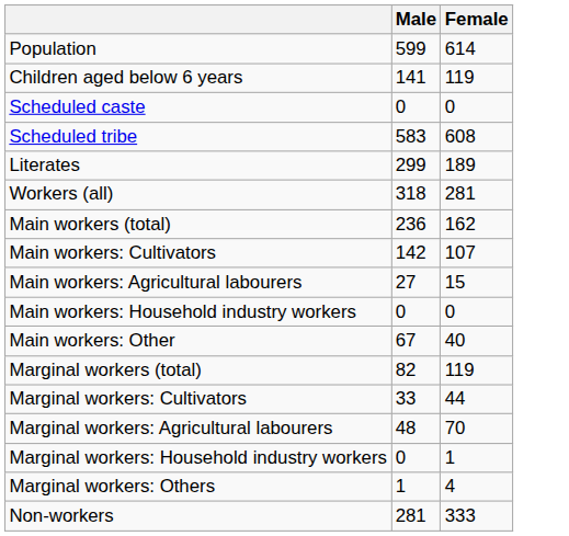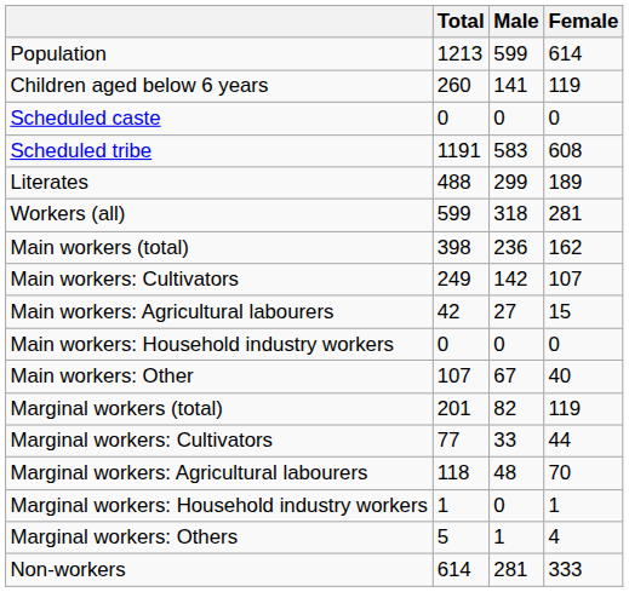+ column: Total | 1213 | 260 | 0 | 1191 | 488 | 599 | 398 | 249 | 42 | 0 | 107 | 201 | 77 | 118 | 1 | 5 | 614
